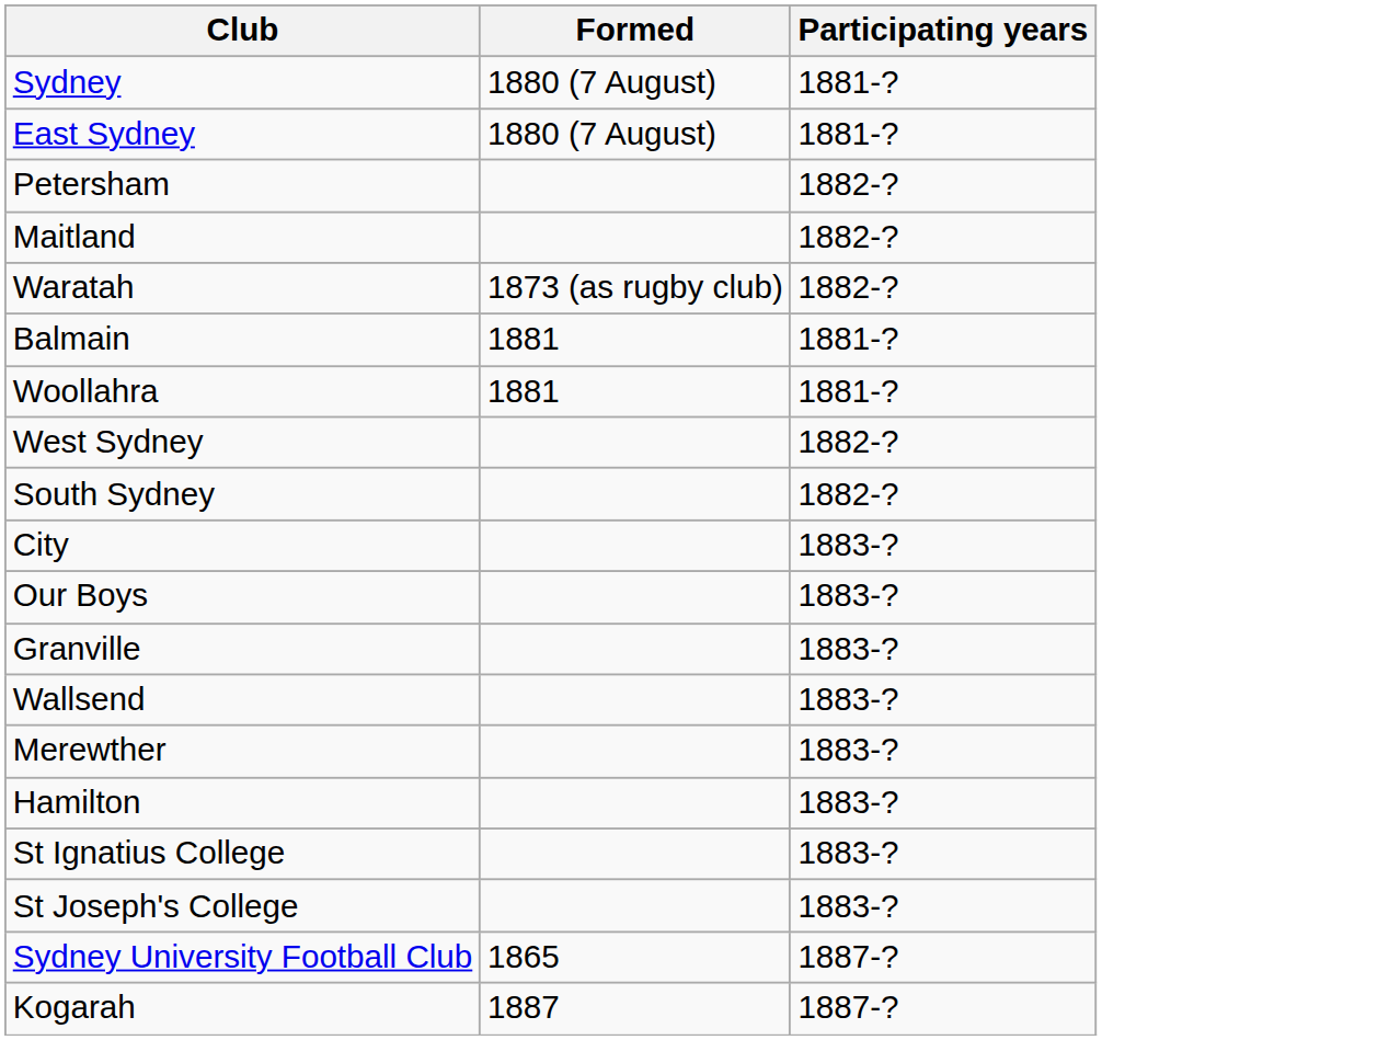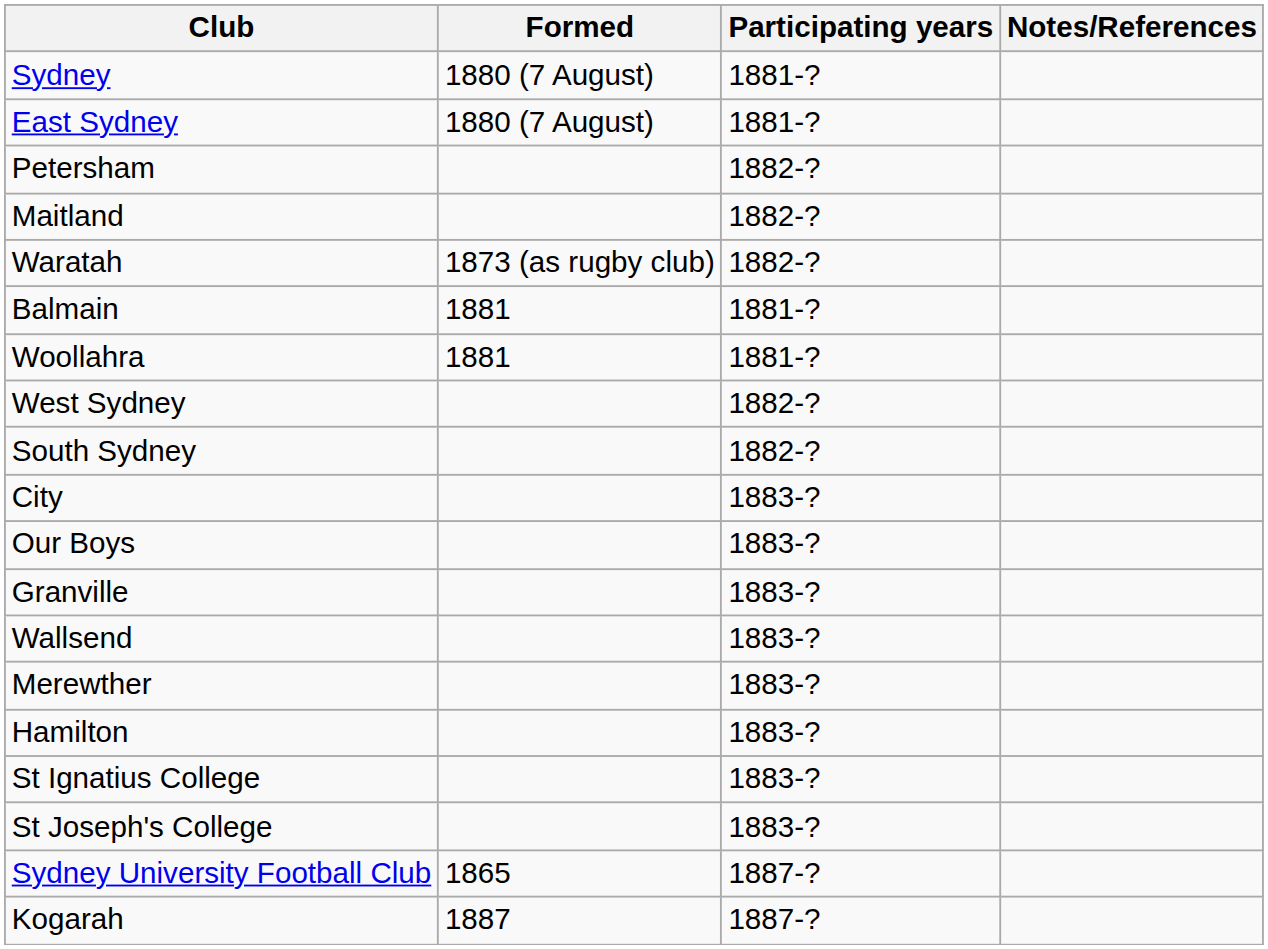+ column: Notes/References
